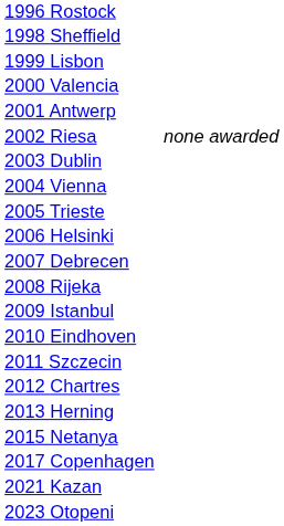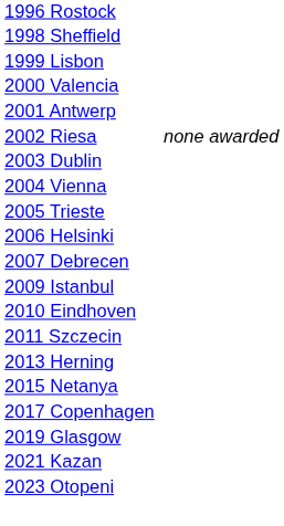- row: 2008 Rijeka
- row: 2012 Chartres
+ row: 2019 Glasgow
